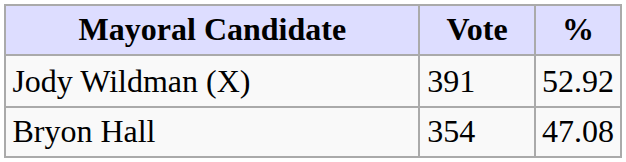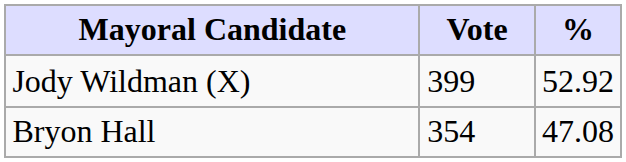Jody Wildman (X) | Vote: 391 -> 399
